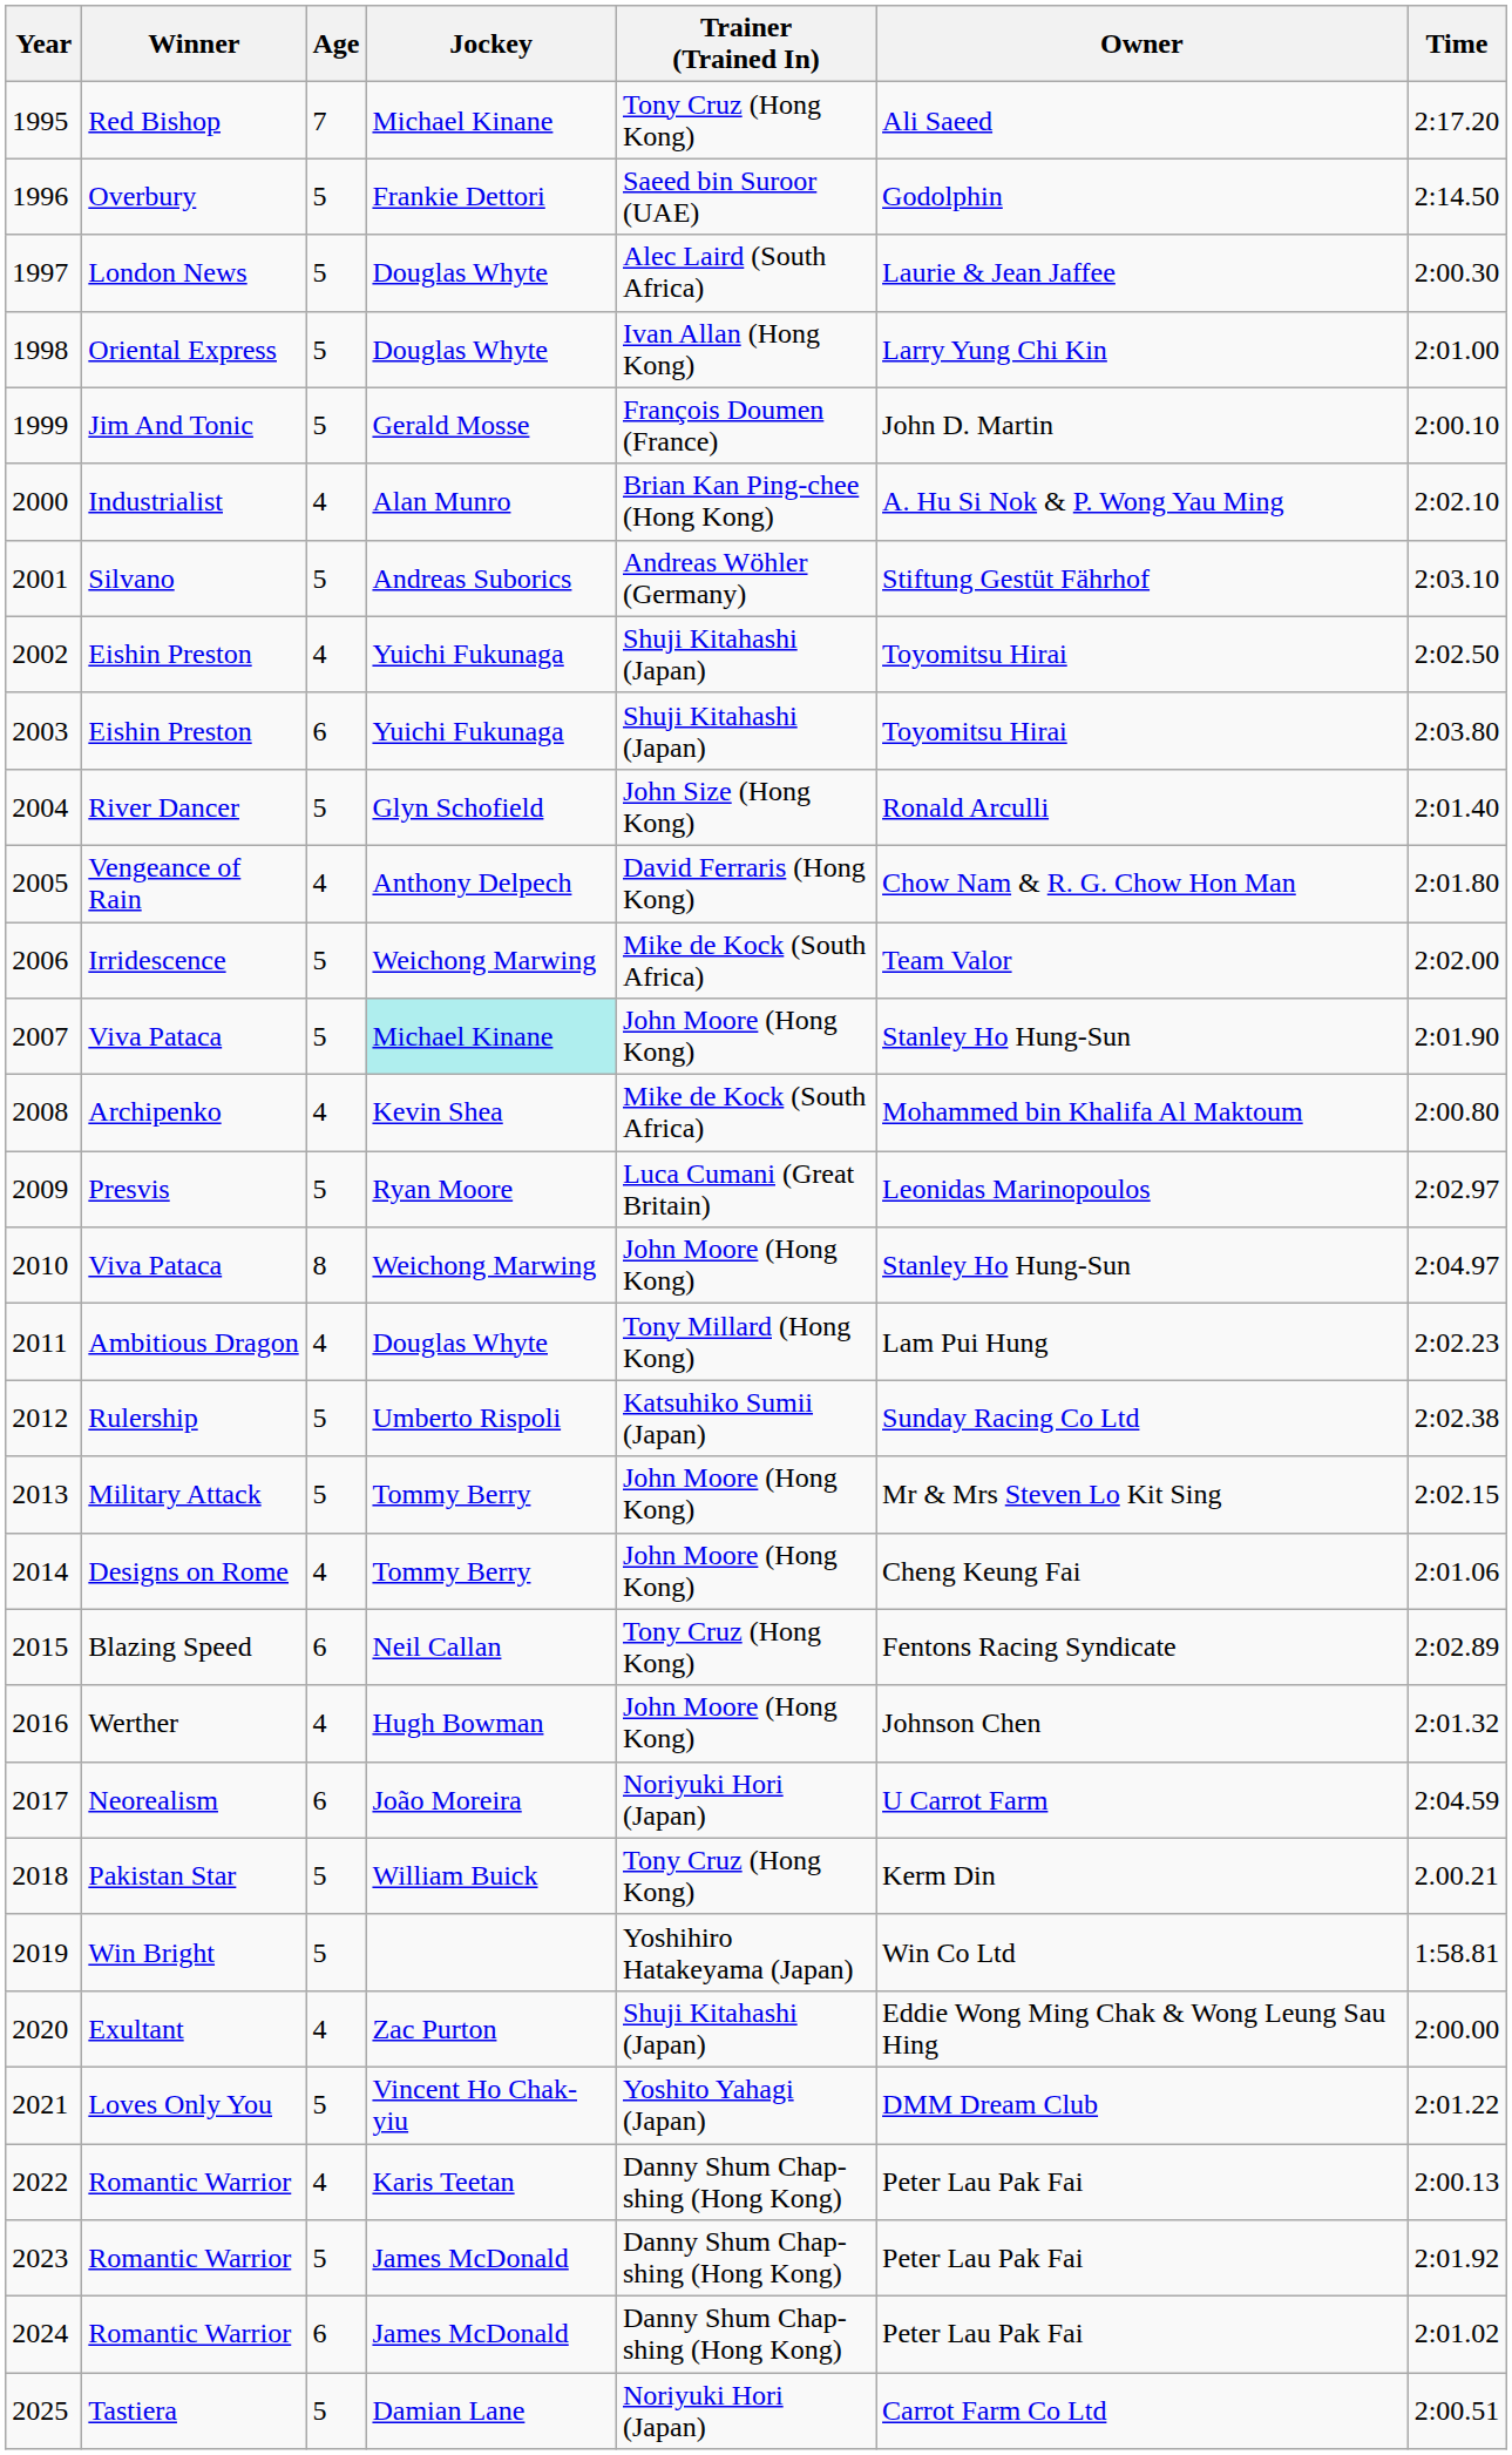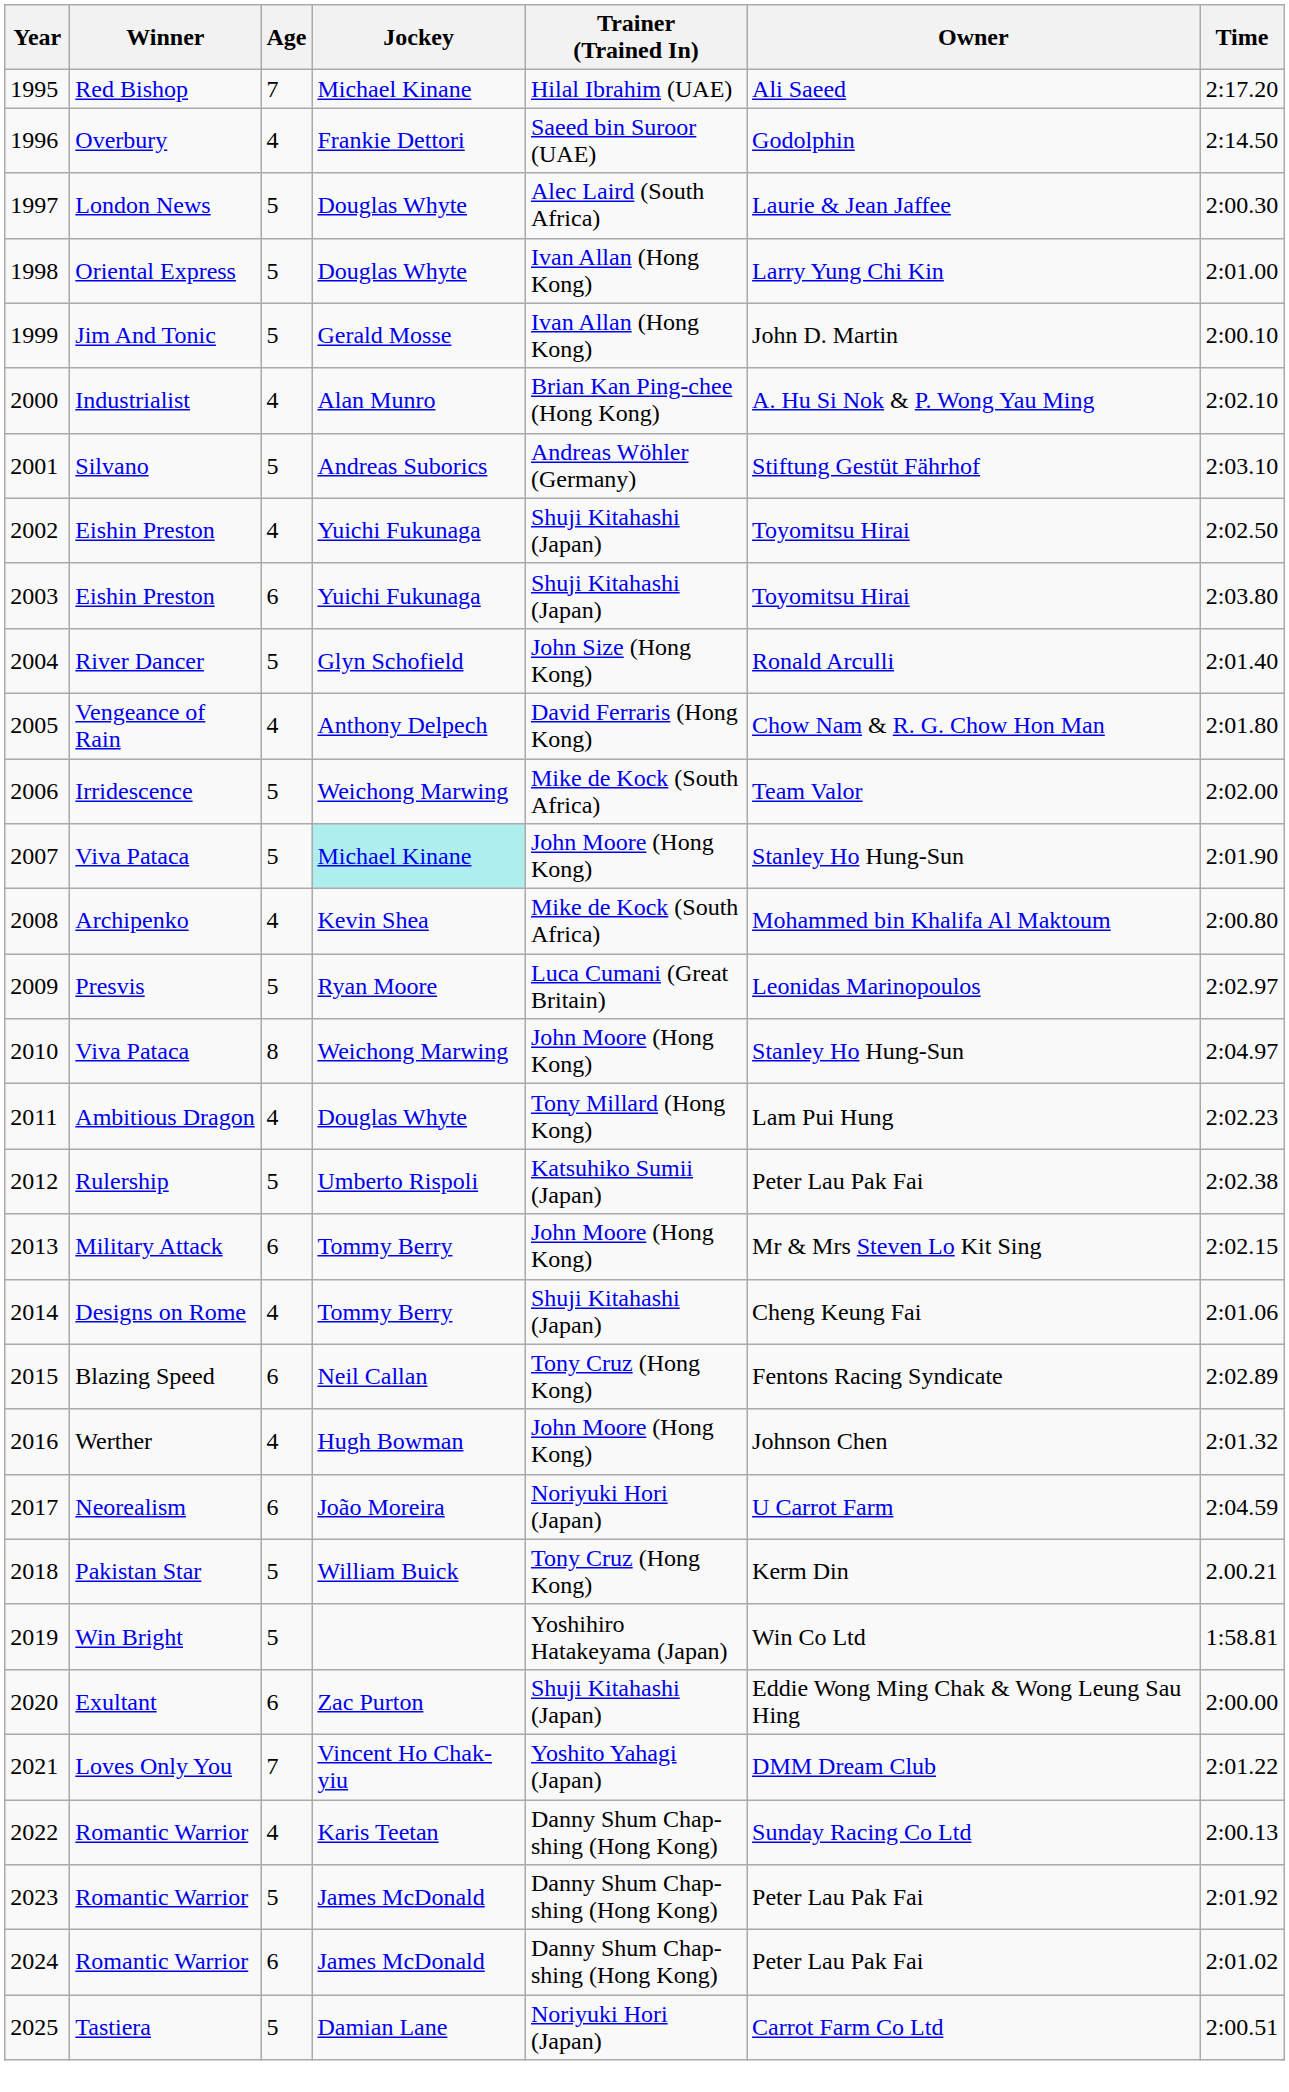1995 | Trainer (Trained In): Tony Cruz (Hong Kong) -> Hilal Ibrahim (UAE)
1996 | Age: 5 -> 4
1999 | Trainer (Trained In): François Doumen (France) -> Ivan Allan (Hong Kong)
2012 | Owner: Sunday Racing Co Ltd -> Peter Lau Pak Fai
2013 | Age: 5 -> 6
2014 | Trainer (Trained In): John Moore (Hong Kong) -> Shuji Kitahashi (Japan)
2020 | Age: 4 -> 6
2021 | Age: 5 -> 7
2022 | Owner: Peter Lau Pak Fai -> Sunday Racing Co Ltd
